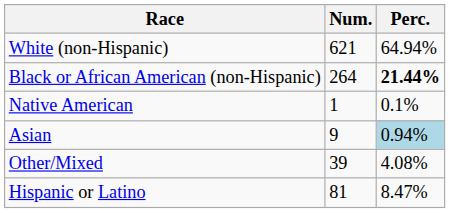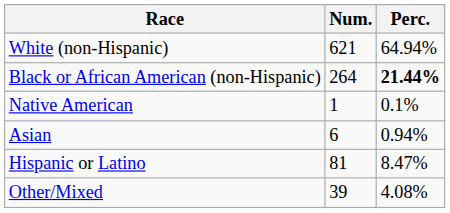Asian | Num.: 9 -> 6
Asian | Perc.: lightblue background -> no background
rows swapped: Other/Mixed <-> Hispanic or Latino
